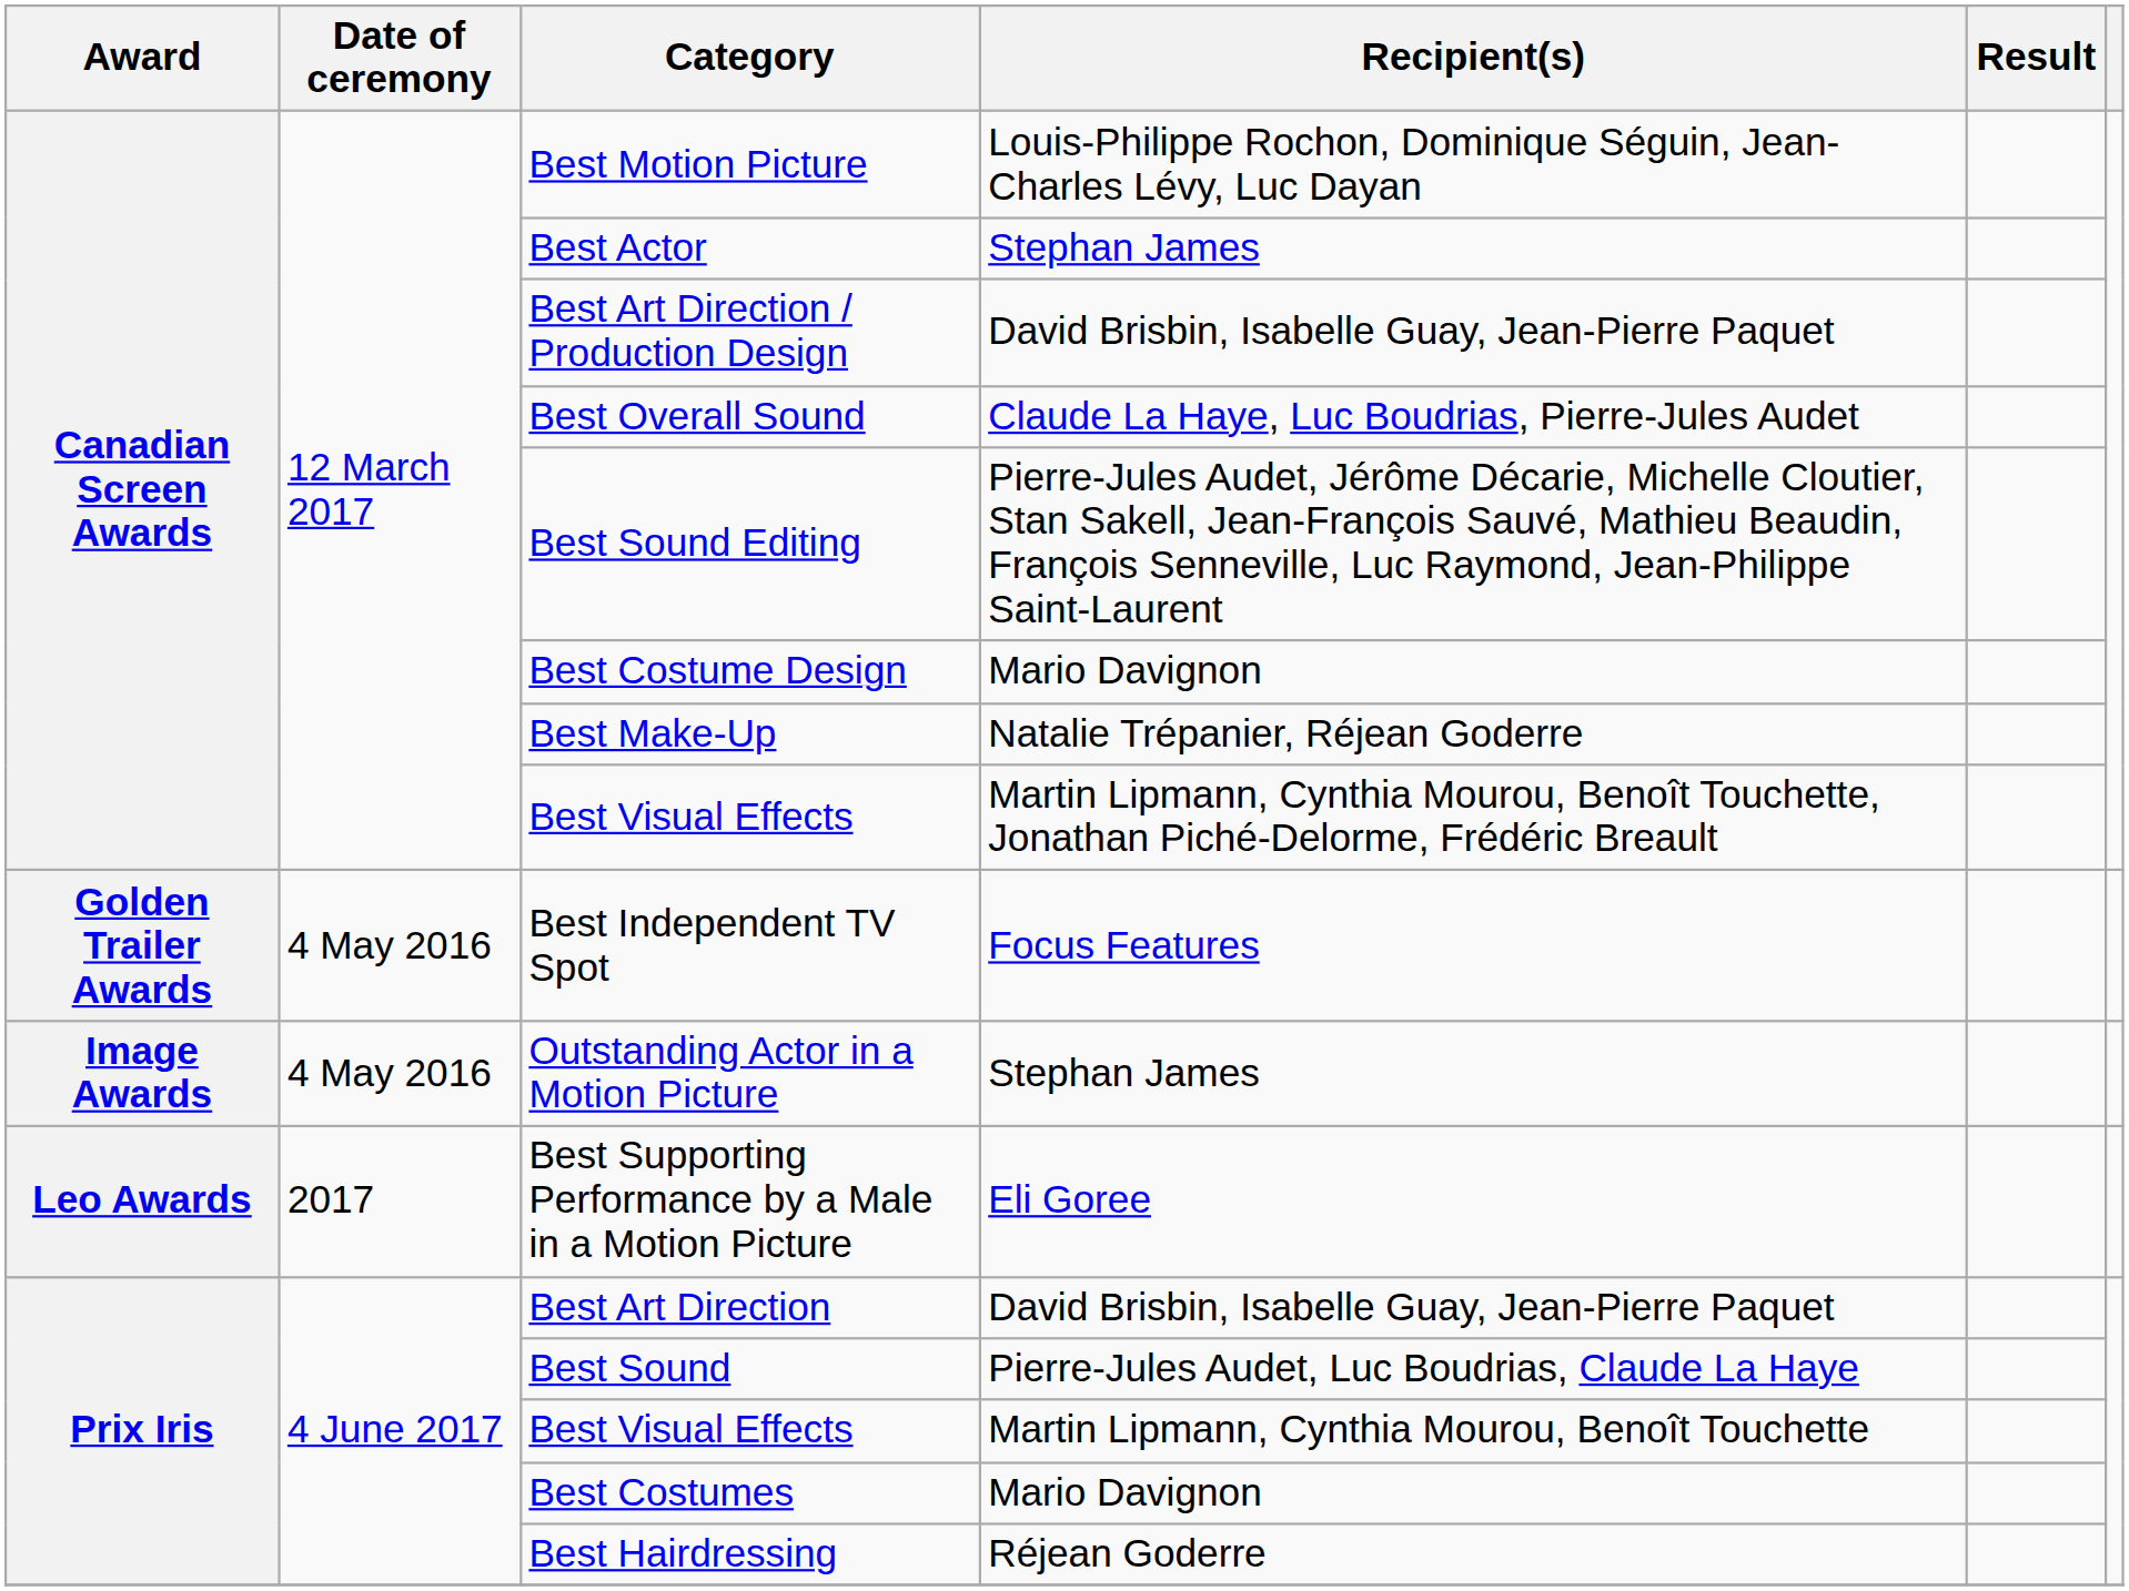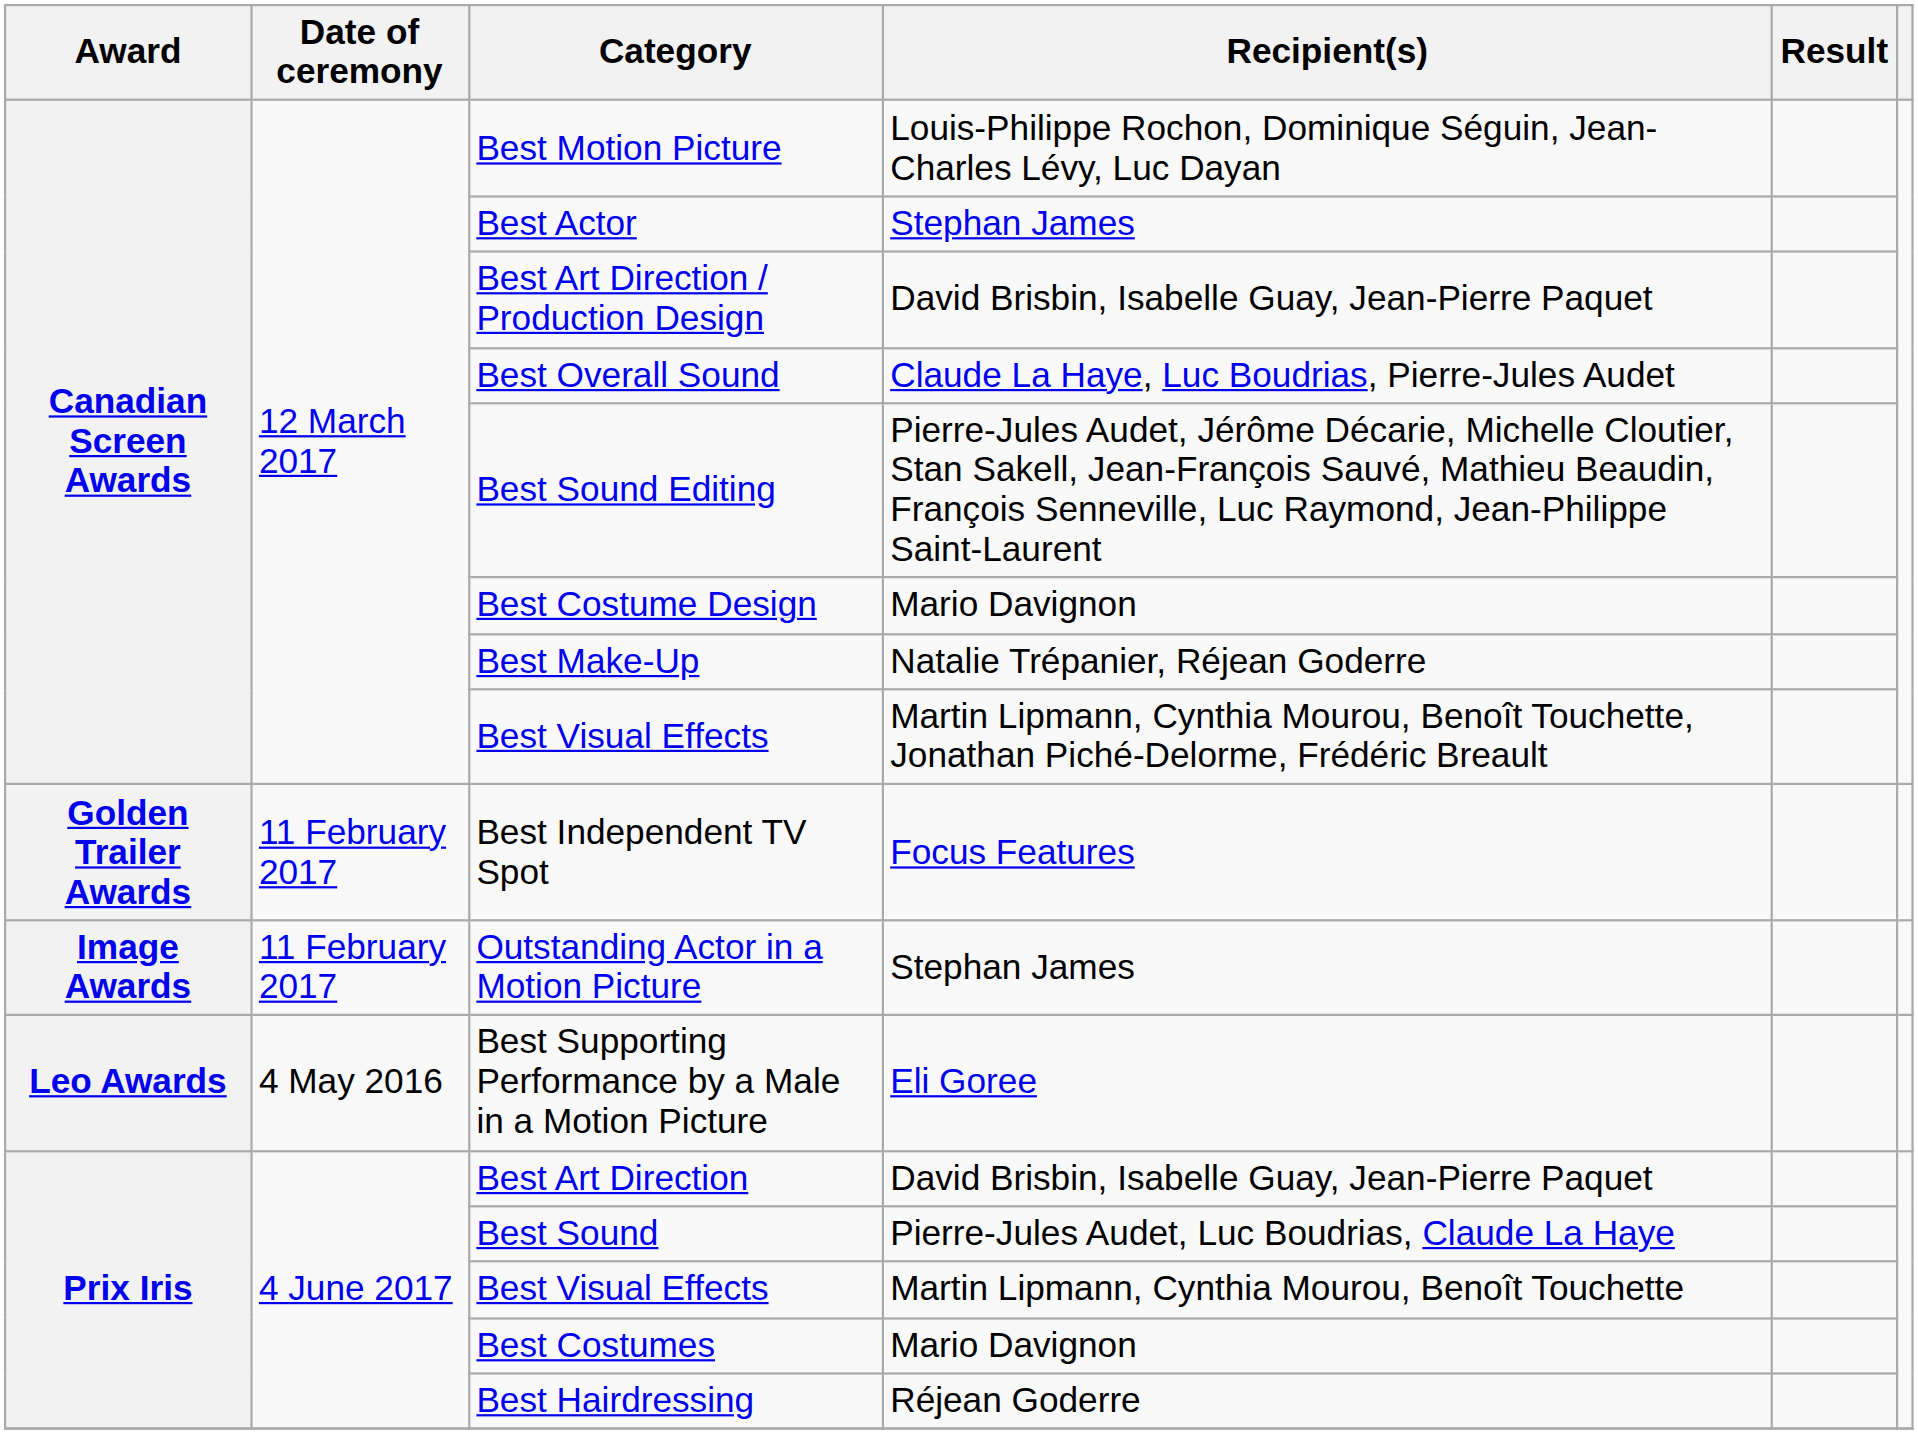Best Independent TV Spot | Date of ceremony: 4 May 2016 -> 11 February 2017
Outstanding Actor in a Motion Picture | Date of ceremony: 4 May 2016 -> 11 February 2017
Best Supporting Performance by a Male in a Motion Picture | Date of ceremony: 2017 -> 4 May 2016
